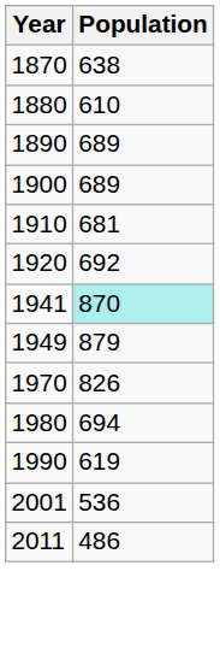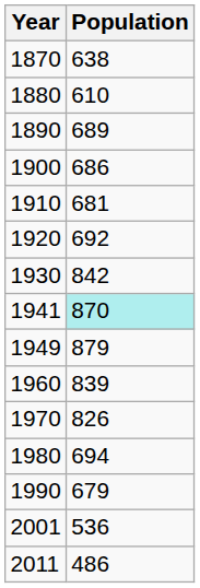1900 | Population: 689 -> 686
+ row: 1930 | 842
+ row: 1960 | 839
1990 | Population: 619 -> 679
